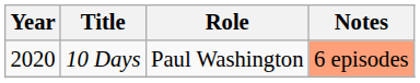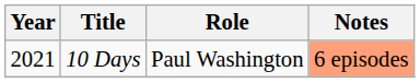10 Days | Year: 2020 -> 2021
